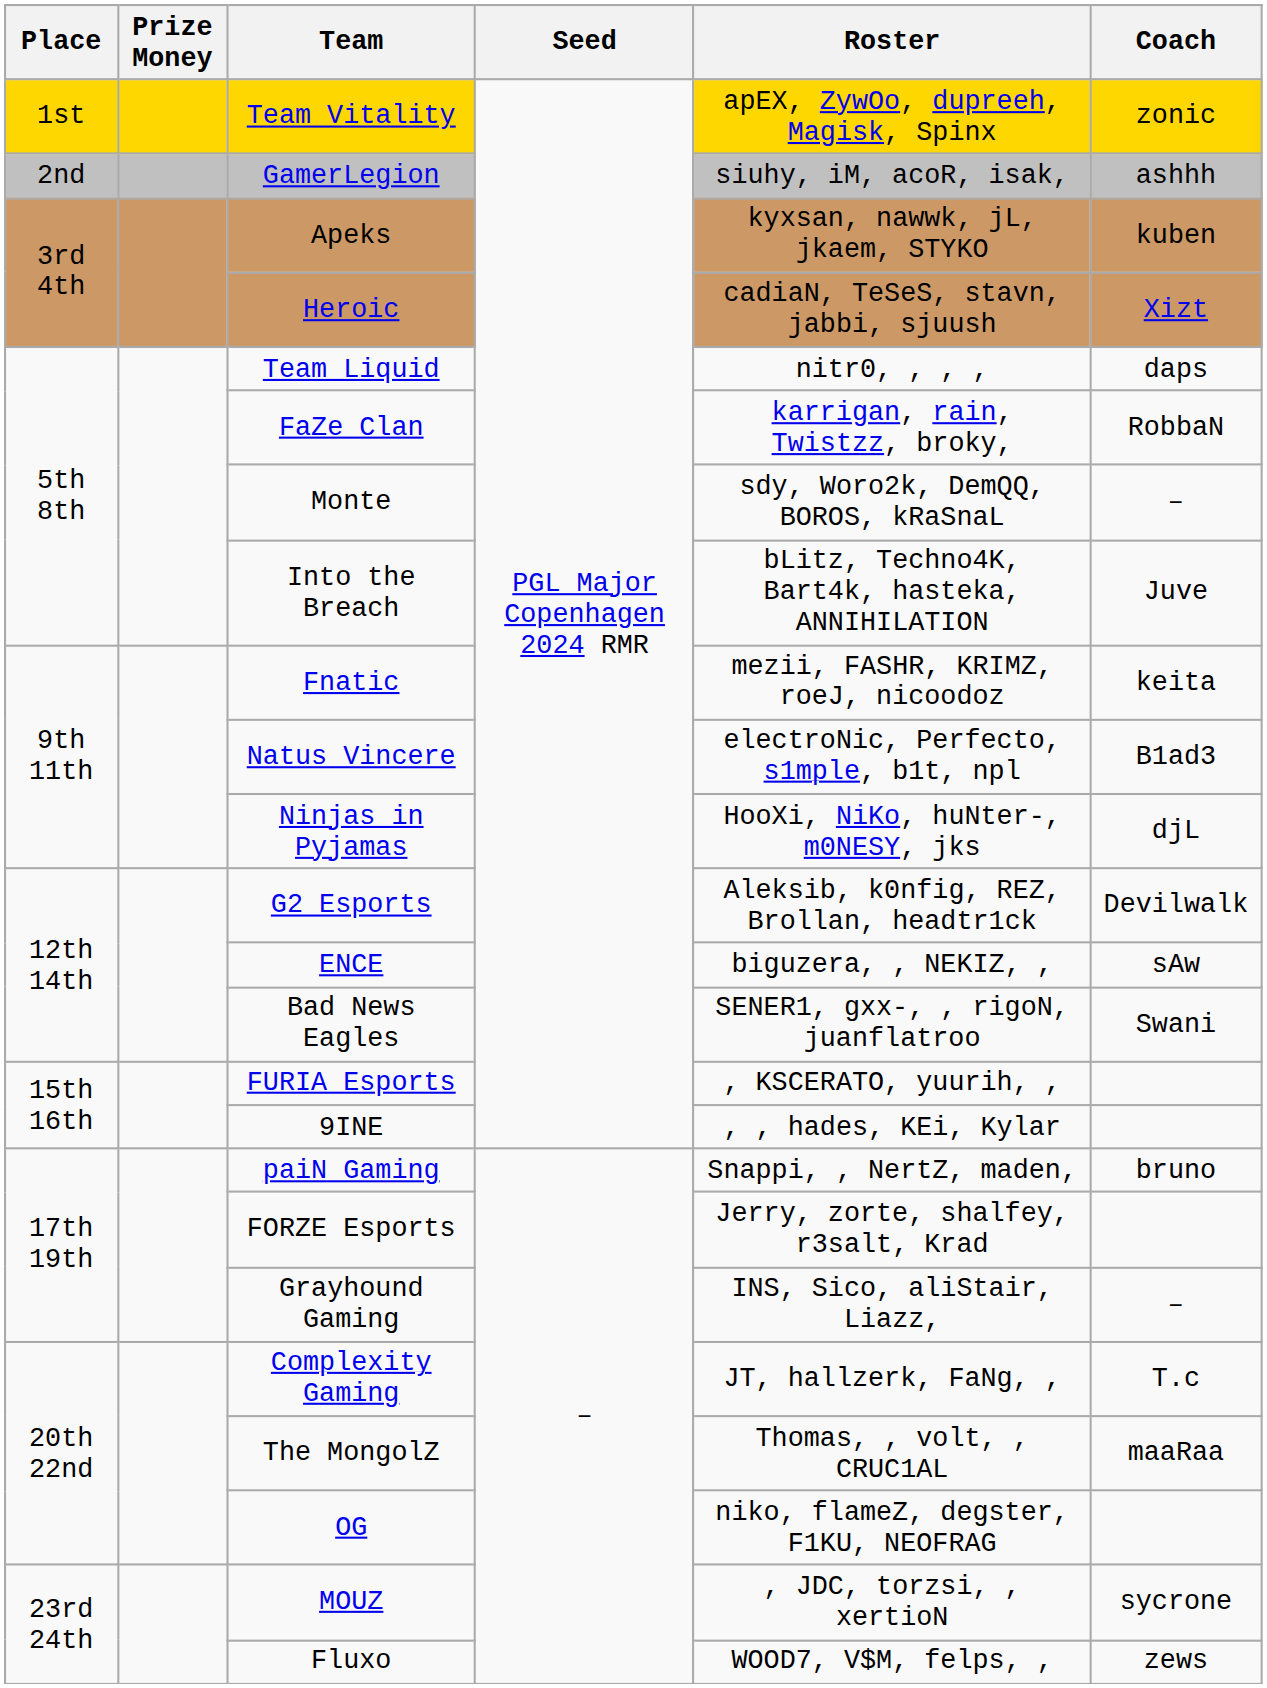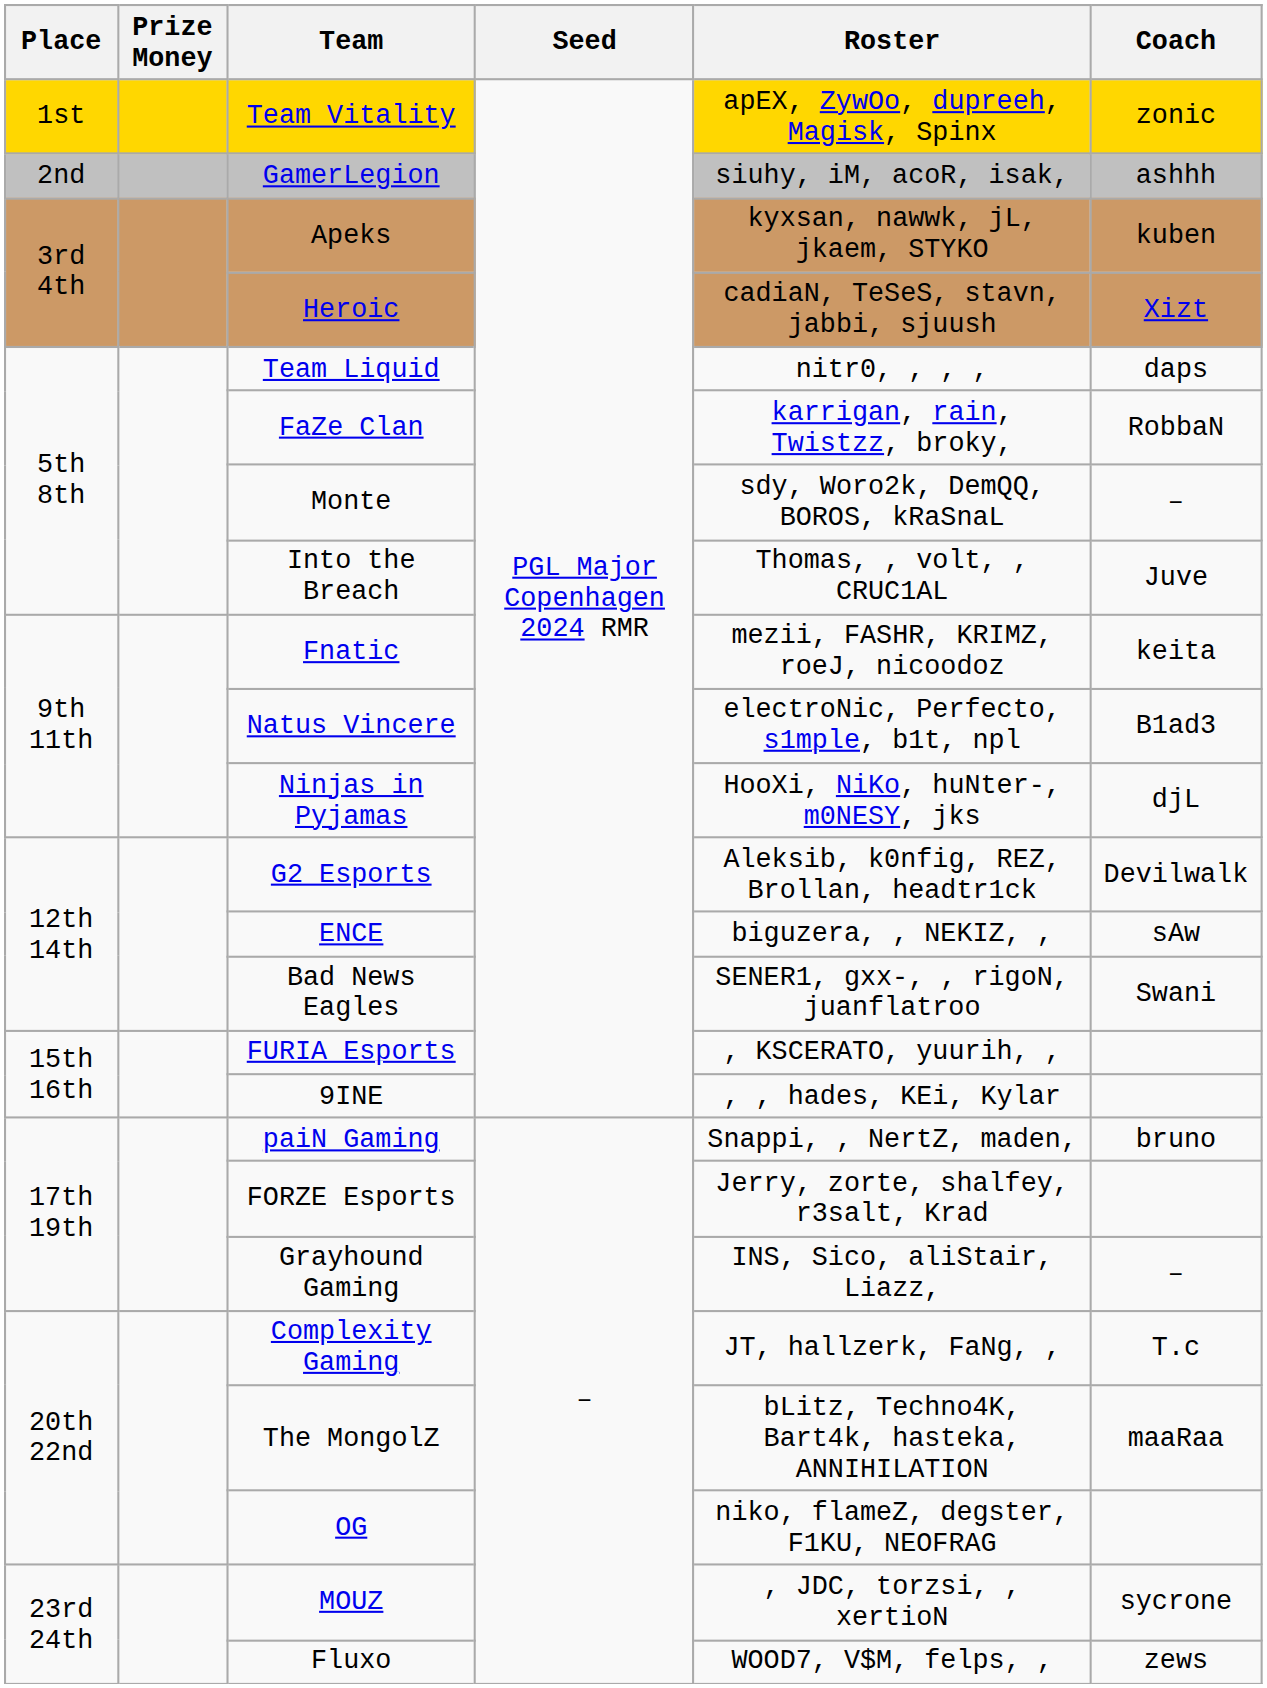Into the Breach | Roster: bLitz, Techno4K, Bart4k, hasteka, ANNIHILATION -> Thomas, , volt, , CRUC1AL
The MongolZ | Roster: Thomas, , volt, , CRUC1AL -> bLitz, Techno4K, Bart4k, hasteka, ANNIHILATION
